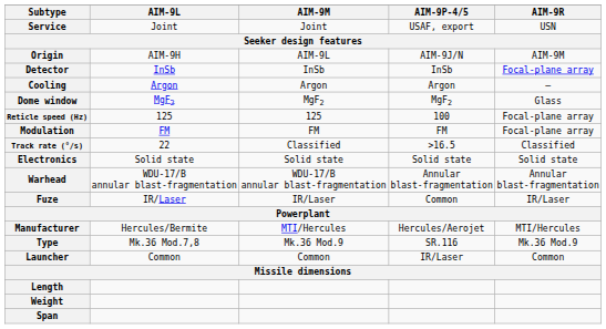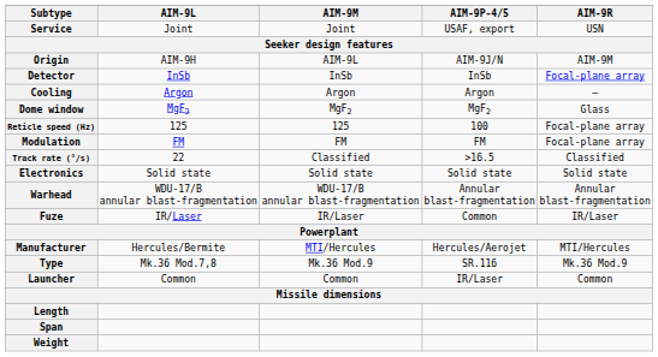rows swapped: Span <-> Weight
